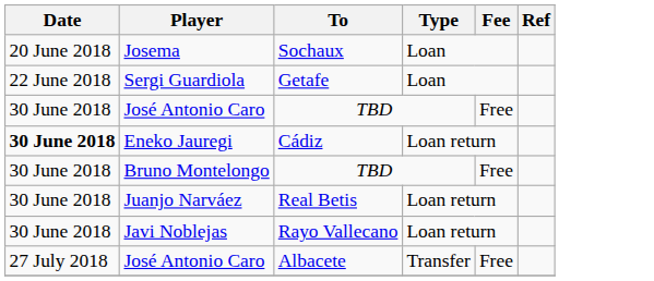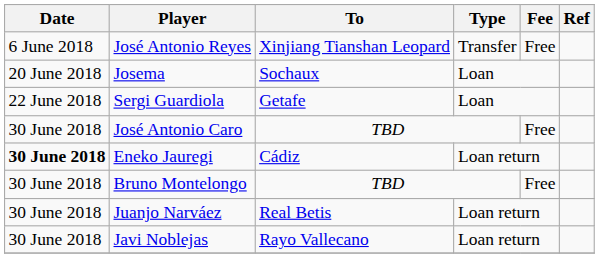+ row: 6 June 2018 | José Antonio Reyes | Xinjiang Tianshan Leopard | Transfer | Free
- row: 27 July 2018 | José Antonio Caro | Albacete | Transfer | Free
